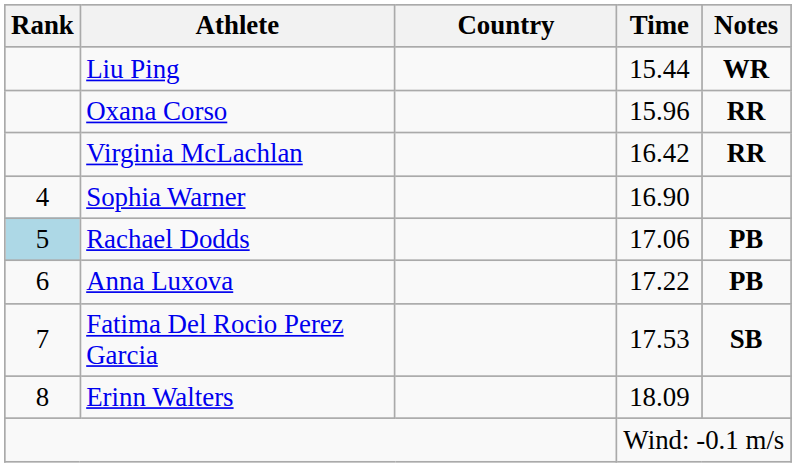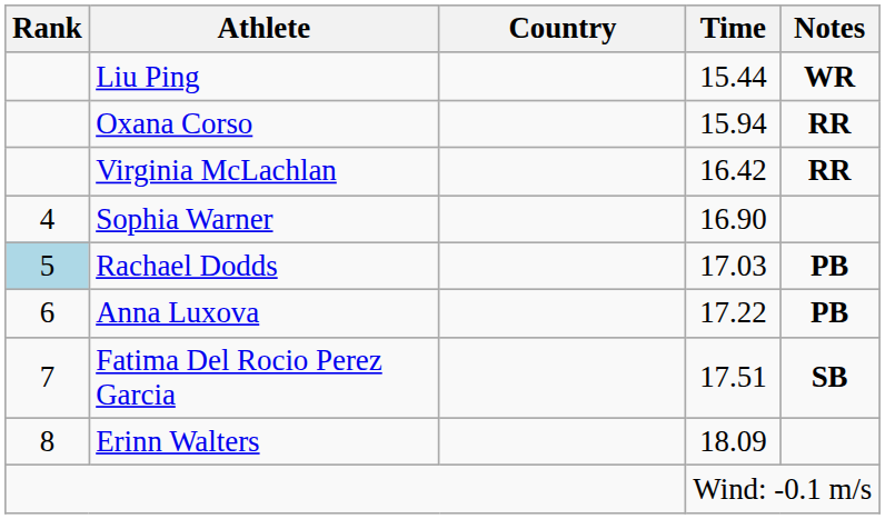Oxana Corso | Time: 15.96 -> 15.94
Rachael Dodds | Time: 17.06 -> 17.03
Fatima Del Rocio Perez Garcia | Time: 17.53 -> 17.51
